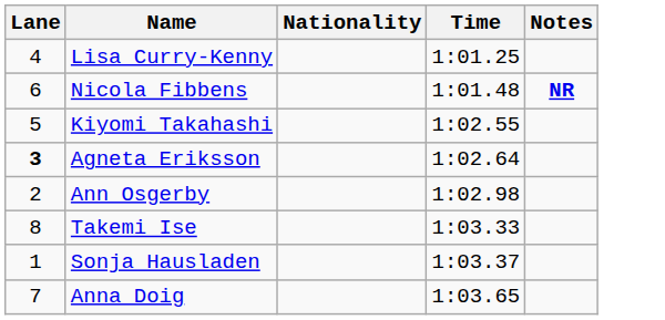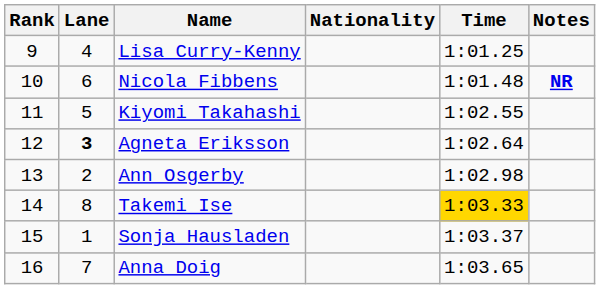+ column: Rank | 9 | 10 | 11 | 12 | 13 | 14 | 15 | 16
Takemi Ise | Time: no background -> gold background
